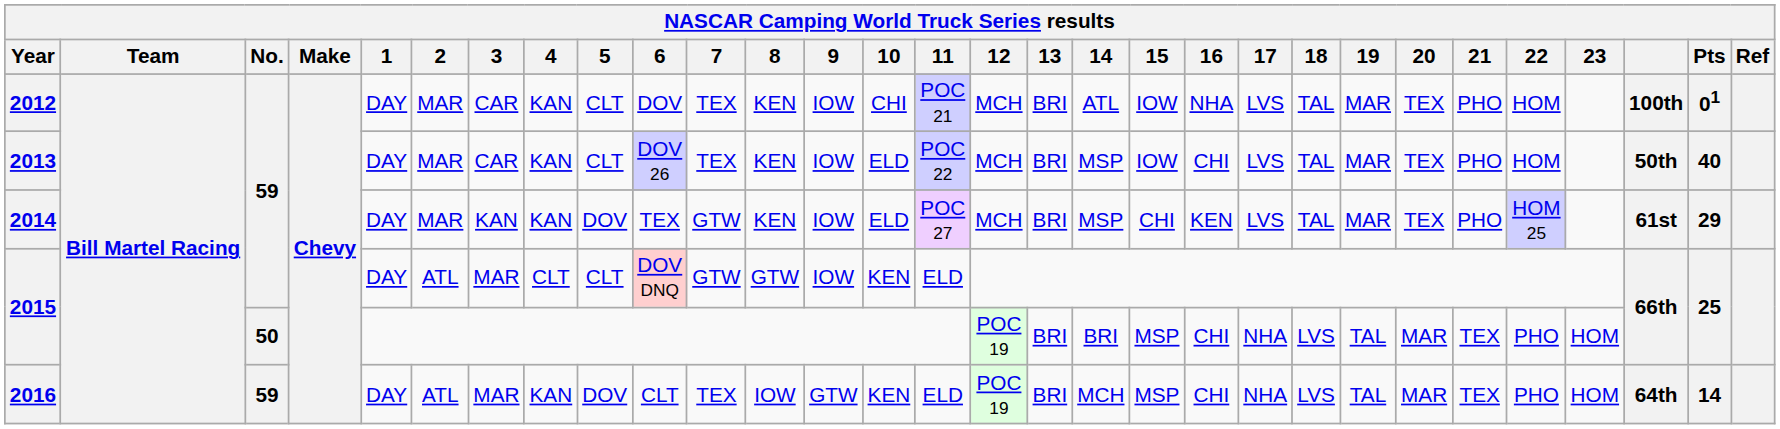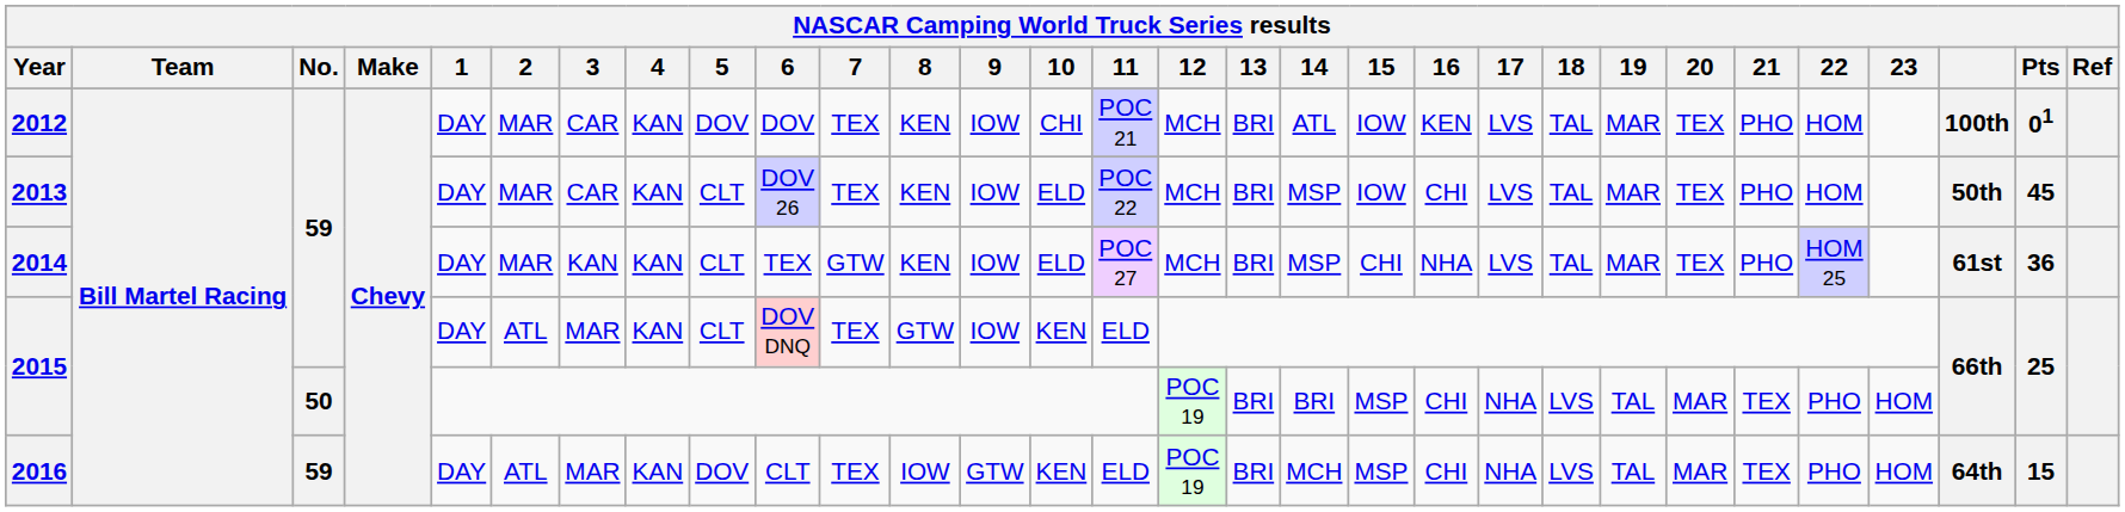2012 | 5: CLT -> DOV
2012 | 16: NHA -> KEN
2013 | Pts: 40 -> 45
2014 | 5: DOV -> CLT
2014 | 16: KEN -> NHA
2014 | Pts: 29 -> 36
2015 / 59 | 4: CLT -> KAN
2015 / 59 | 7: GTW -> TEX
2016 | Pts: 14 -> 15
